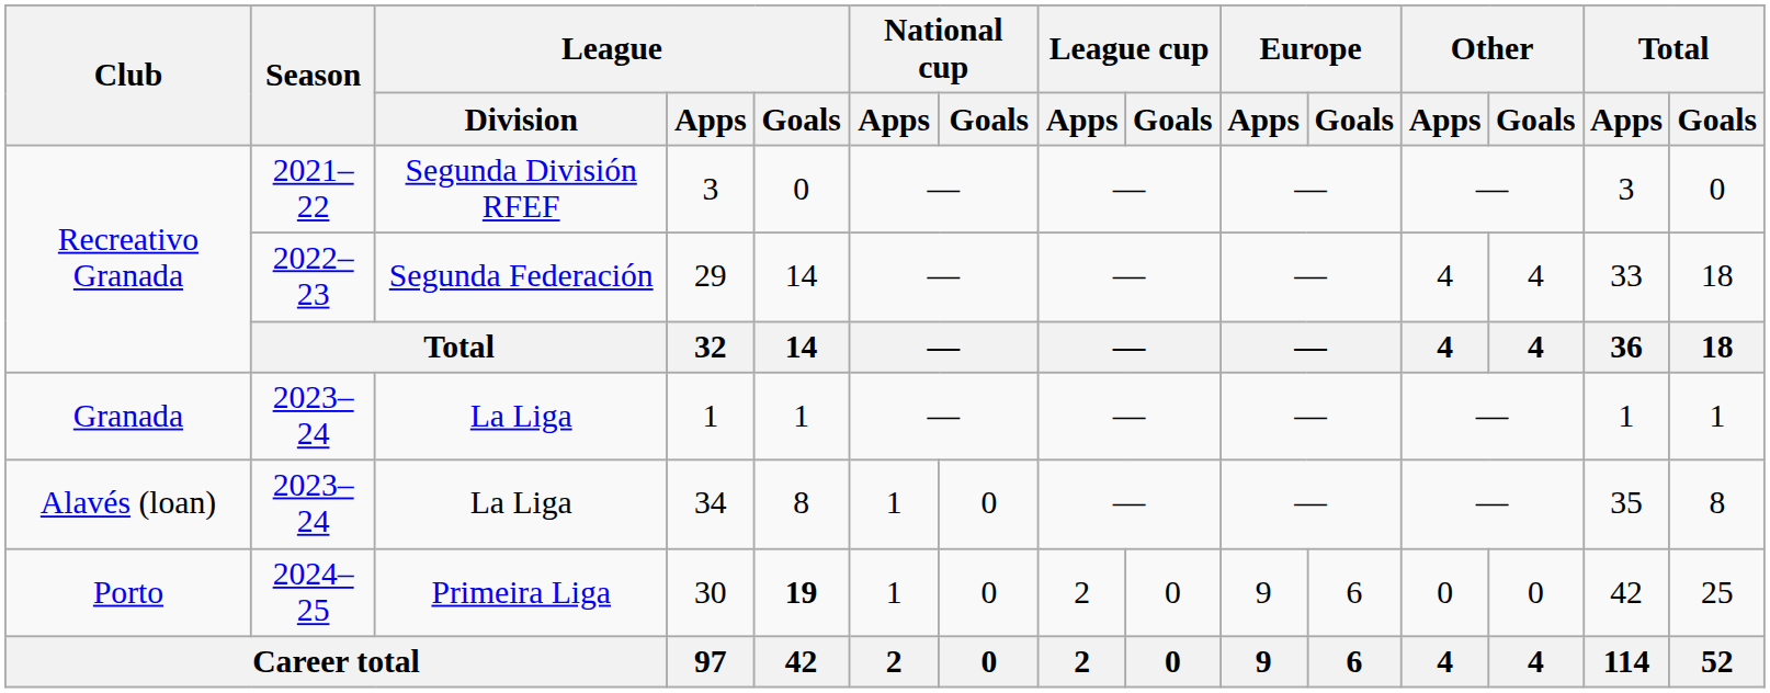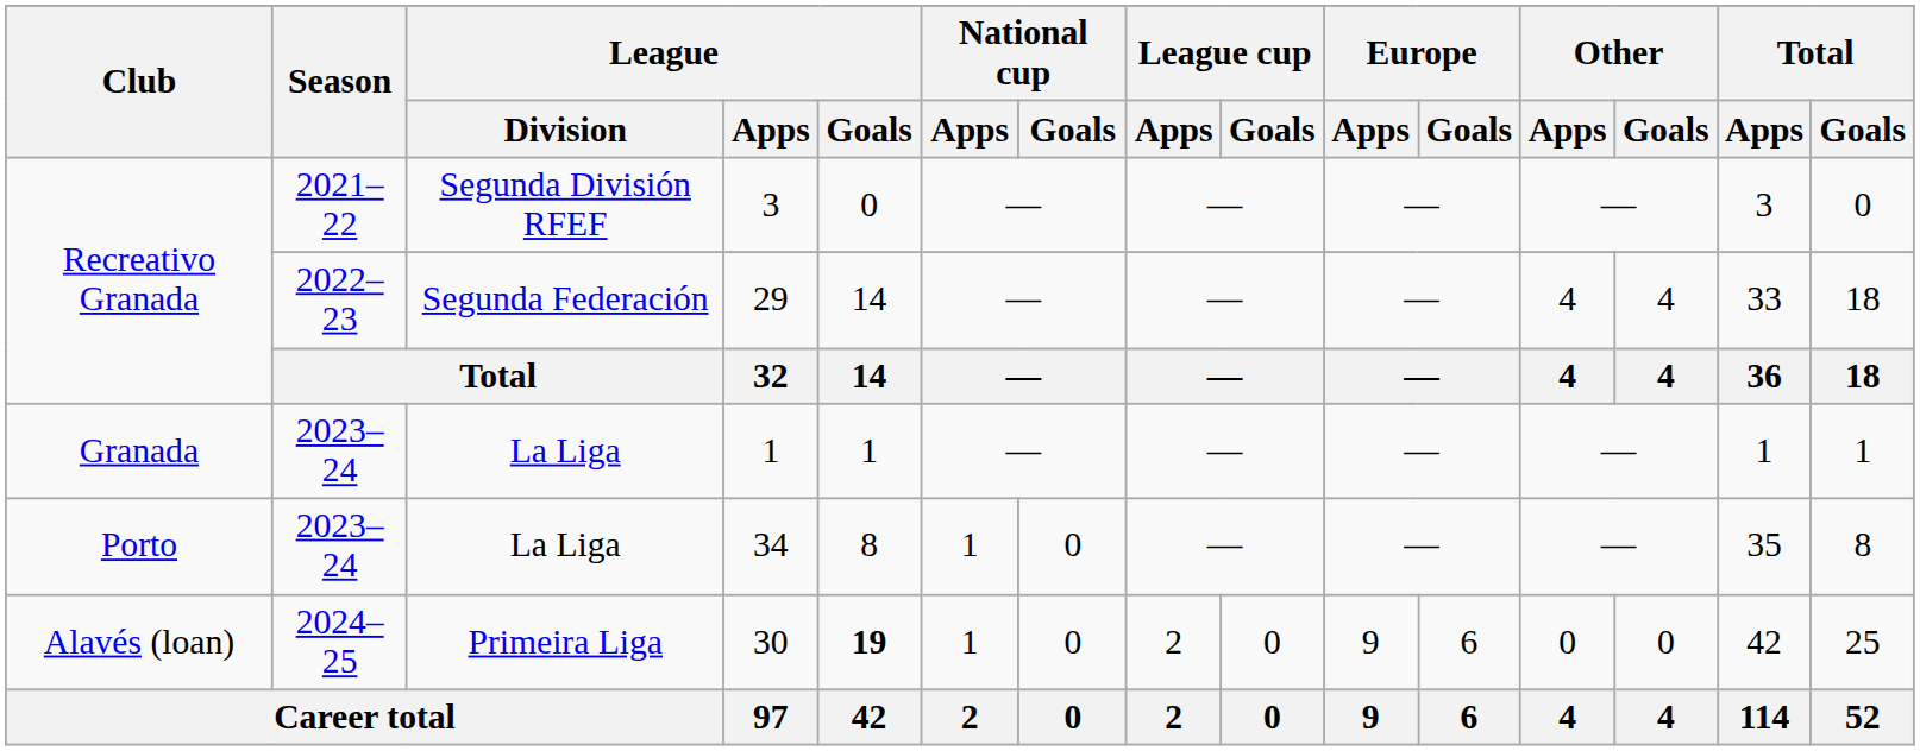34 | Club: Alavés (loan) -> Porto
30 | Club: Porto -> Alavés (loan)
